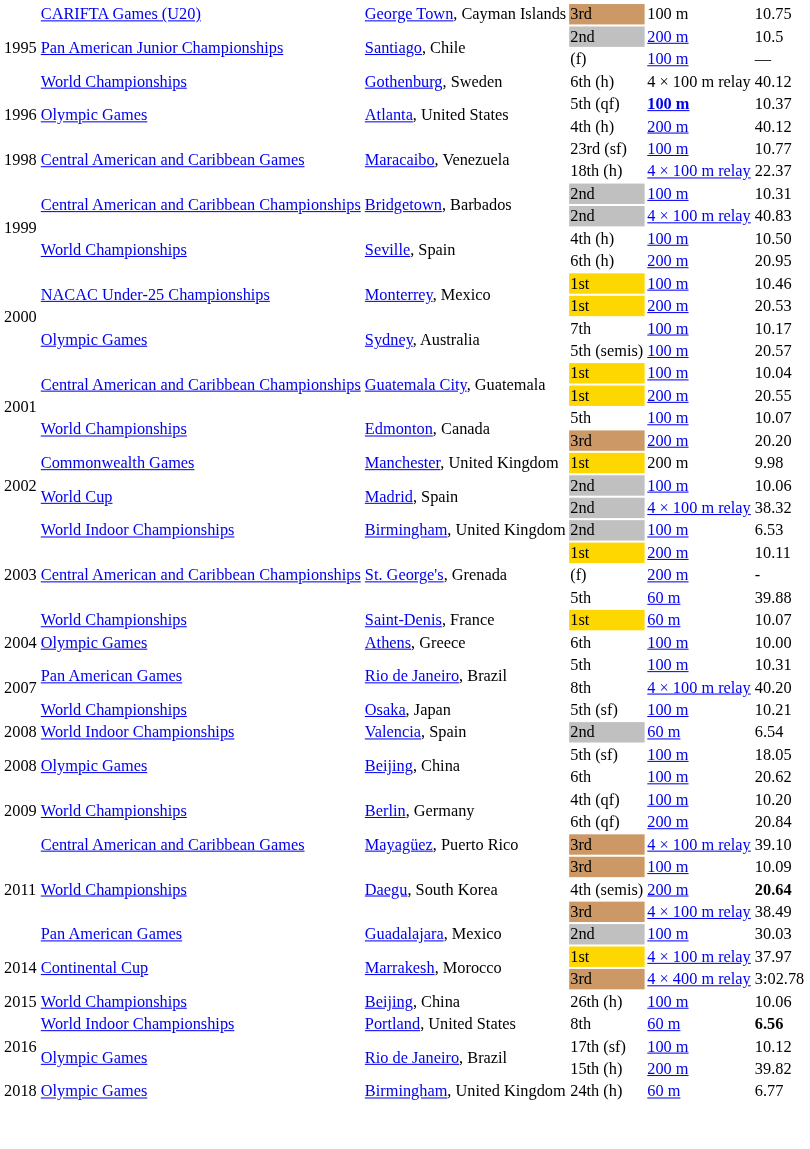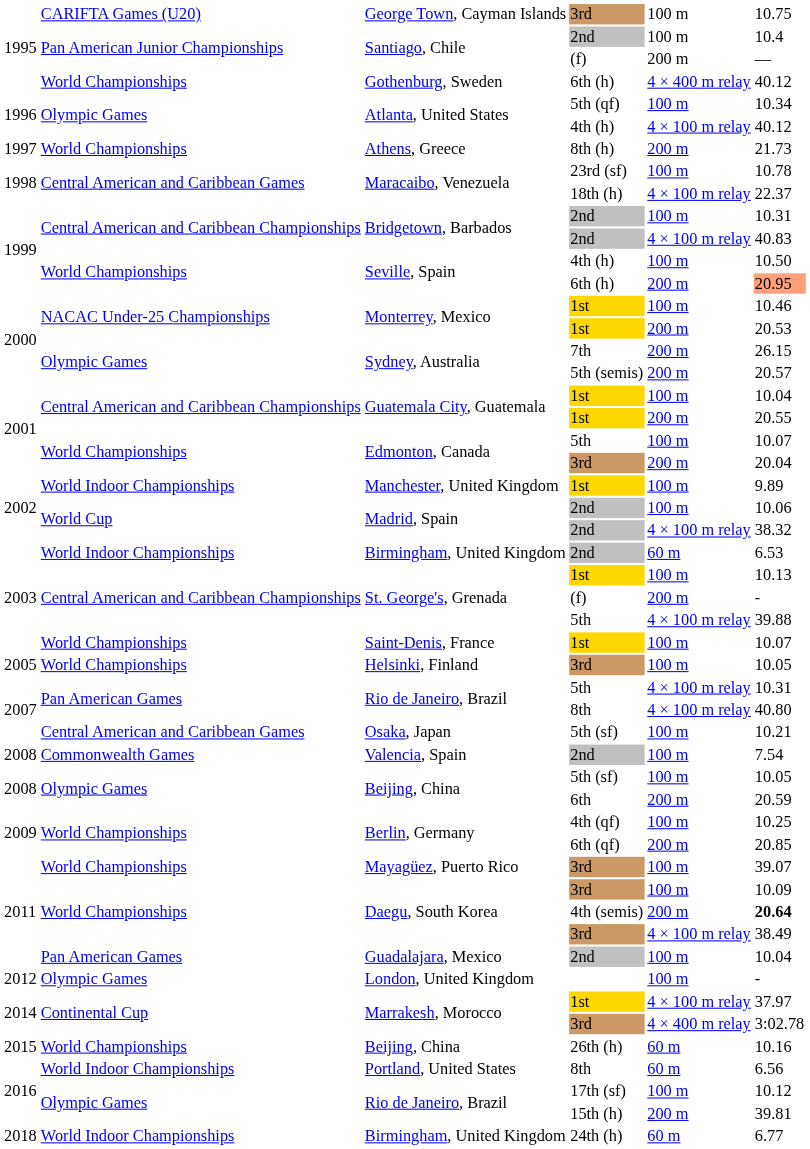Santiago, Chile / 2nd | column 5: 200 m -> 100 m
Santiago, Chile / 2nd | column 6: 10.5 -> 10.4
Santiago, Chile / (f) | column 5: 100 m -> 200 m
Gothenburg, Sweden | column 5: 4 × 100 m relay -> 4 × 400 m relay
Atlanta, United States / 5th (qf) | column 5: bold -> normal
Atlanta, United States / 5th (qf) | column 6: 10.37 -> 10.34
Atlanta, United States / 4th (h) | column 5: 200 m -> 4 × 100 m relay
+ row: 1997 | World Championships | Athens, Greece | 8th (h) | 200 m | 21.73
Maracaibo, Venezuela / 23rd (sf) | column 6: 10.77 -> 10.78
Seville, Spain / 6th (h) | column 6: no background -> lightsalmon background
Sydney, Australia / 7th | column 5: 100 m -> 200 m
Sydney, Australia / 7th | column 6: 10.17 -> 26.15
Sydney, Australia / 5th (semis) | column 5: 100 m -> 200 m
Edmonton, Canada / 3rd | column 6: 20.20 -> 20.04
Manchester, United Kingdom | column 2: Commonwealth Games -> World Indoor Championships
Manchester, United Kingdom | column 5: 200 m -> 100 m
Manchester, United Kingdom | column 6: 9.98 -> 9.89
Birmingham, United Kingdom / 2nd | column 5: 100 m -> 60 m
St. George's, Grenada / 1st | column 5: 200 m -> 100 m
St. George's, Grenada / 1st | column 6: 10.11 -> 10.13
St. George's, Grenada / 5th | column 5: 60 m -> 4 × 100 m relay
Saint-Denis, France | column 5: 60 m -> 100 m
- row: 2004 | Olympic Games | Athens, Greece | 6th | 100 m | 10.00
+ row: 2005 | World Championships | Helsinki, Finland | 3rd | 100 m | 10.05
Rio de Janeiro, Brazil / 5th | column 5: 100 m -> 4 × 100 m relay
Rio de Janeiro, Brazil / 8th | column 6: 40.20 -> 40.80
Osaka, Japan | column 2: World Championships -> Central American and Caribbean Games
Valencia, Spain | column 2: World Indoor Championships -> Commonwealth Games
Valencia, Spain | column 5: 60 m -> 100 m
Valencia, Spain | column 6: 6.54 -> 7.54
Beijing, China / 5th (sf) | column 6: 18.05 -> 10.05
Beijing, China / 6th | column 5: 100 m -> 200 m
Beijing, China / 6th | column 6: 20.62 -> 20.59
Berlin, Germany / 4th (qf) | column 6: 10.20 -> 10.25
Berlin, Germany / 6th (qf) | column 6: 20.84 -> 20.85
Mayagüez, Puerto Rico | column 2: Central American and Caribbean Games -> World Championships
Mayagüez, Puerto Rico | column 5: 4 × 100 m relay -> 100 m
Mayagüez, Puerto Rico | column 6: 39.10 -> 39.07
Guadalajara, Mexico | column 6: 30.03 -> 10.04
+ row: 2012 | Olympic Games | London, United Kingdom | 100 m | -
Beijing, China / 26th (h) | column 5: 100 m -> 60 m
Beijing, China / 26th (h) | column 6: 10.06 -> 10.16
Portland, United States | column 6: bold -> normal
Rio de Janeiro, Brazil / 15th (h) | column 6: 39.82 -> 39.81
Birmingham, United Kingdom / 24th (h) | column 2: Olympic Games -> World Indoor Championships
